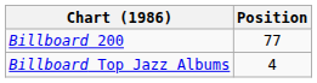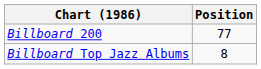Billboard Top Jazz Albums | Position: 4 -> 8
